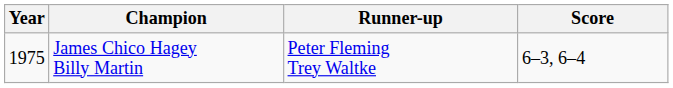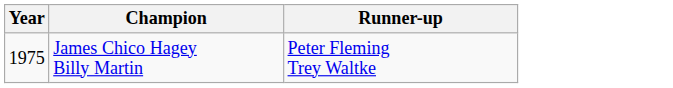- column: Score | 6–3, 6–4
